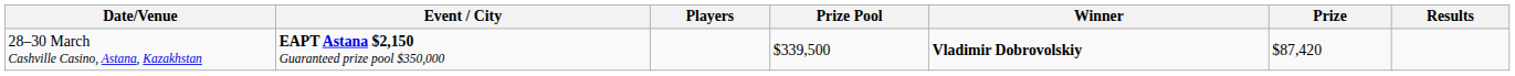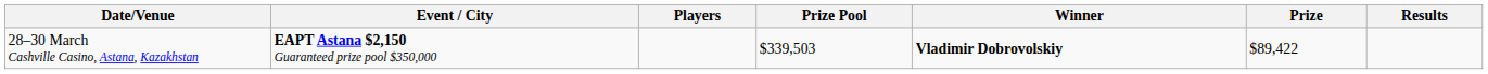28–30 March Cashville Casino, Astana, Kazakhstan | Prize Pool: $339,500 -> $339,503
28–30 March Cashville Casino, Astana, Kazakhstan | Prize: $87,420 -> $89,422
